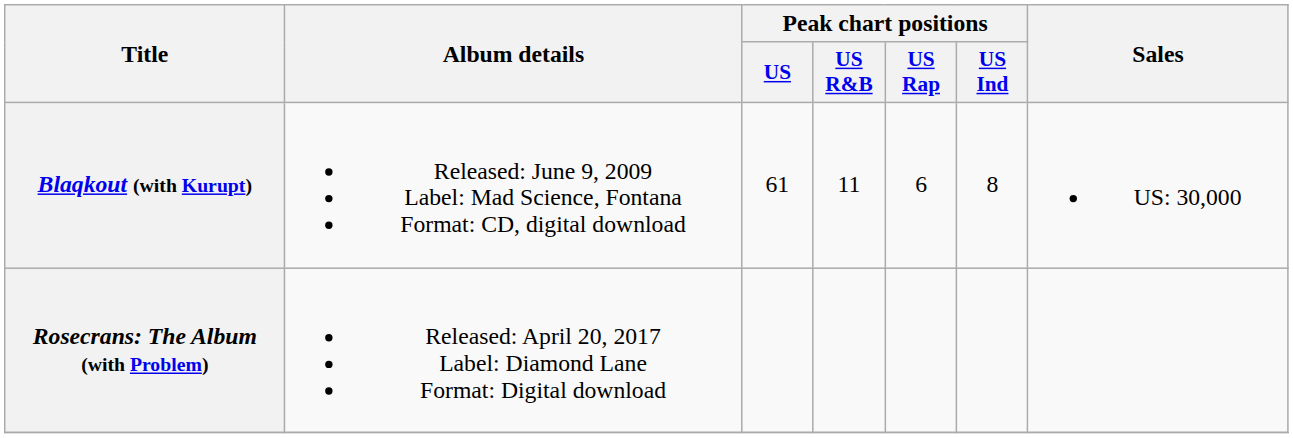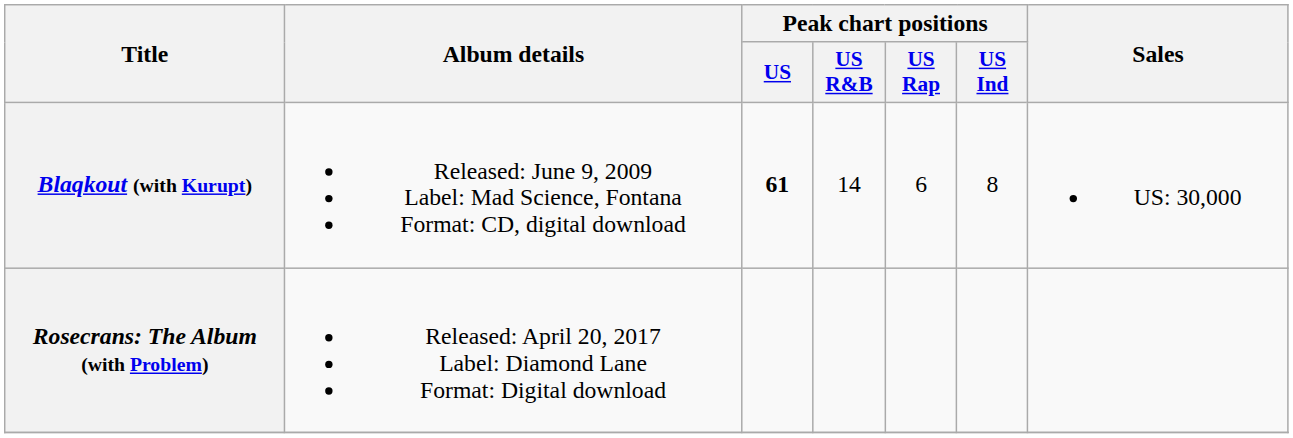Blaqkout (with Kurupt) | Peak chart positions / US: normal -> bold
Blaqkout (with Kurupt) | Peak chart positions / US R&B: 11 -> 14
